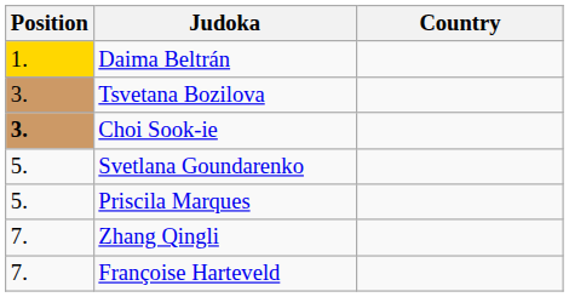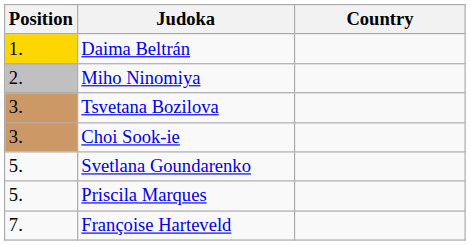+ row: 2. | Miho Ninomiya
Choi Sook-ie | Position: bold -> normal
- row: 7. | Zhang Qingli
